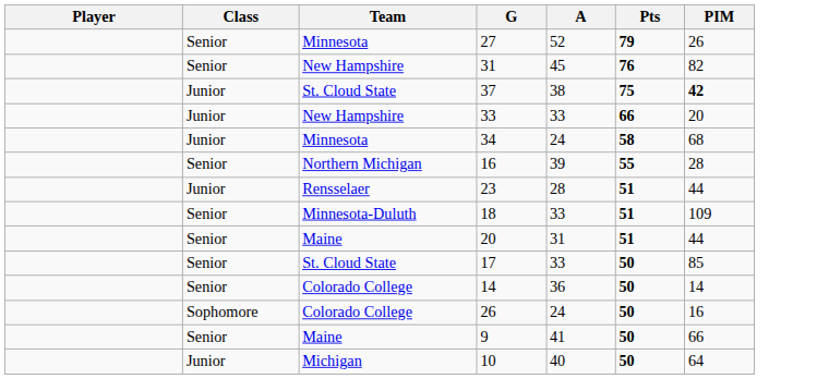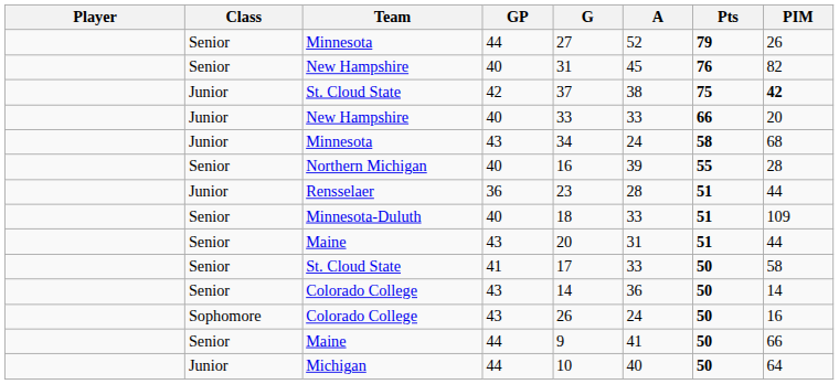+ column: GP | 44 | 40 | 42 | 40 | 43 | 40 | 36 | 40 | 43 | 41 | 43 | 43 | 44 | 44
Senior / St. Cloud State | PIM: 85 -> 58
